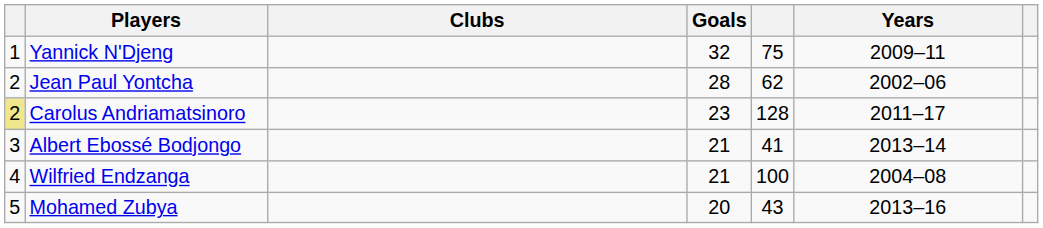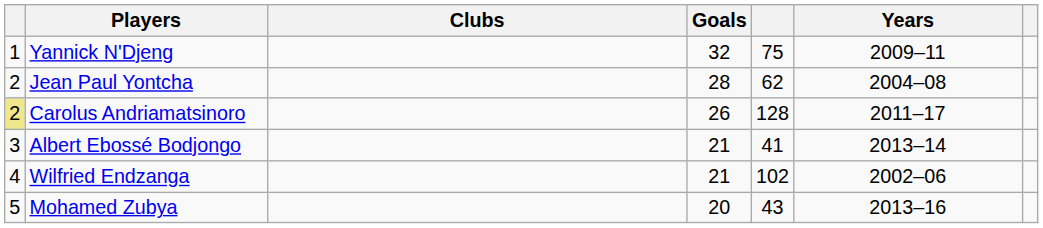Jean Paul Yontcha | Years: 2002–06 -> 2004–08
Carolus Andriamatsinoro | Goals: 23 -> 26
Wilfried Endzanga | column 5: 100 -> 102
Wilfried Endzanga | Years: 2004–08 -> 2002–06
